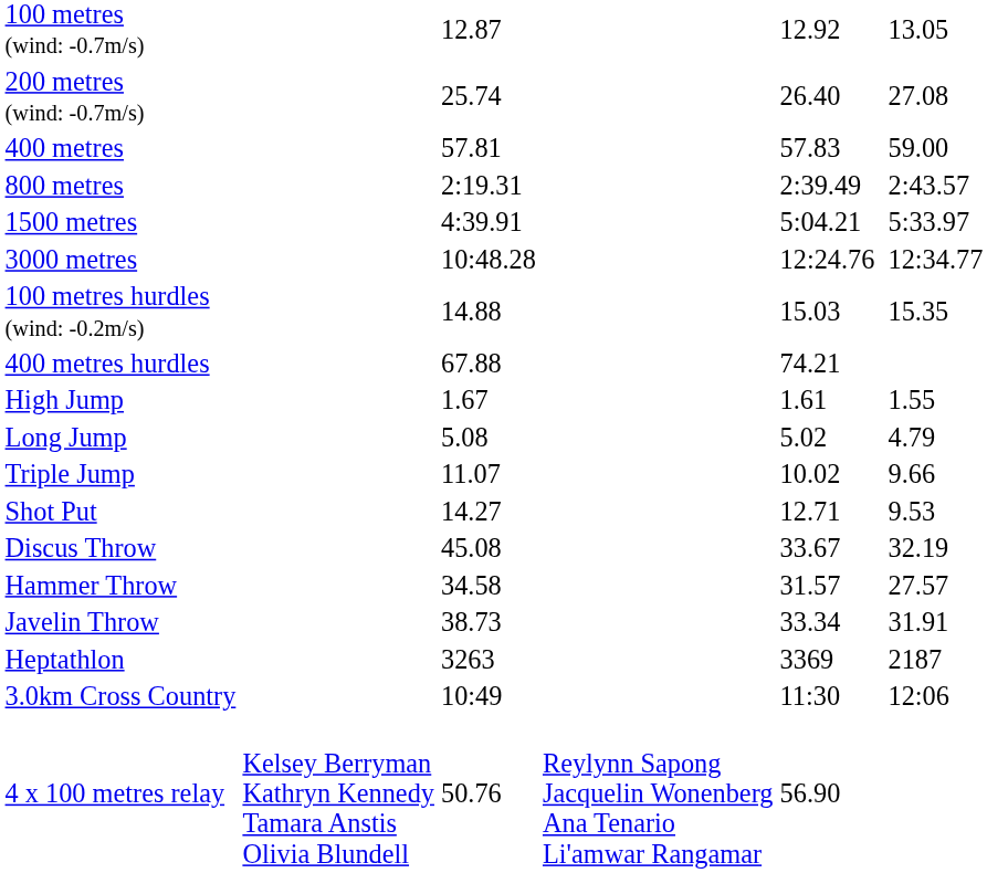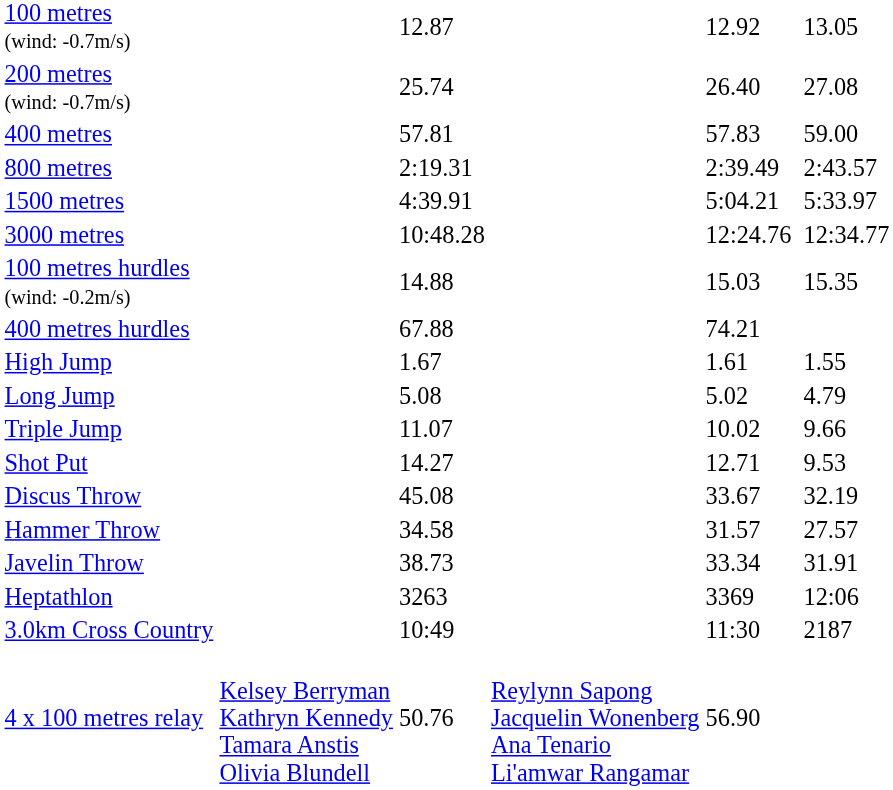Heptathlon | column 7: 2187 -> 12:06
3.0km Cross Country | column 7: 12:06 -> 2187
